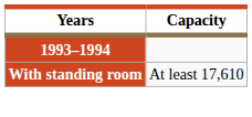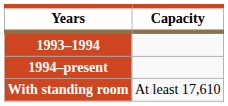+ row: 1994–present
